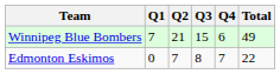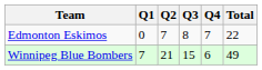rows swapped: Edmonton Eskimos <-> Winnipeg Blue Bombers
